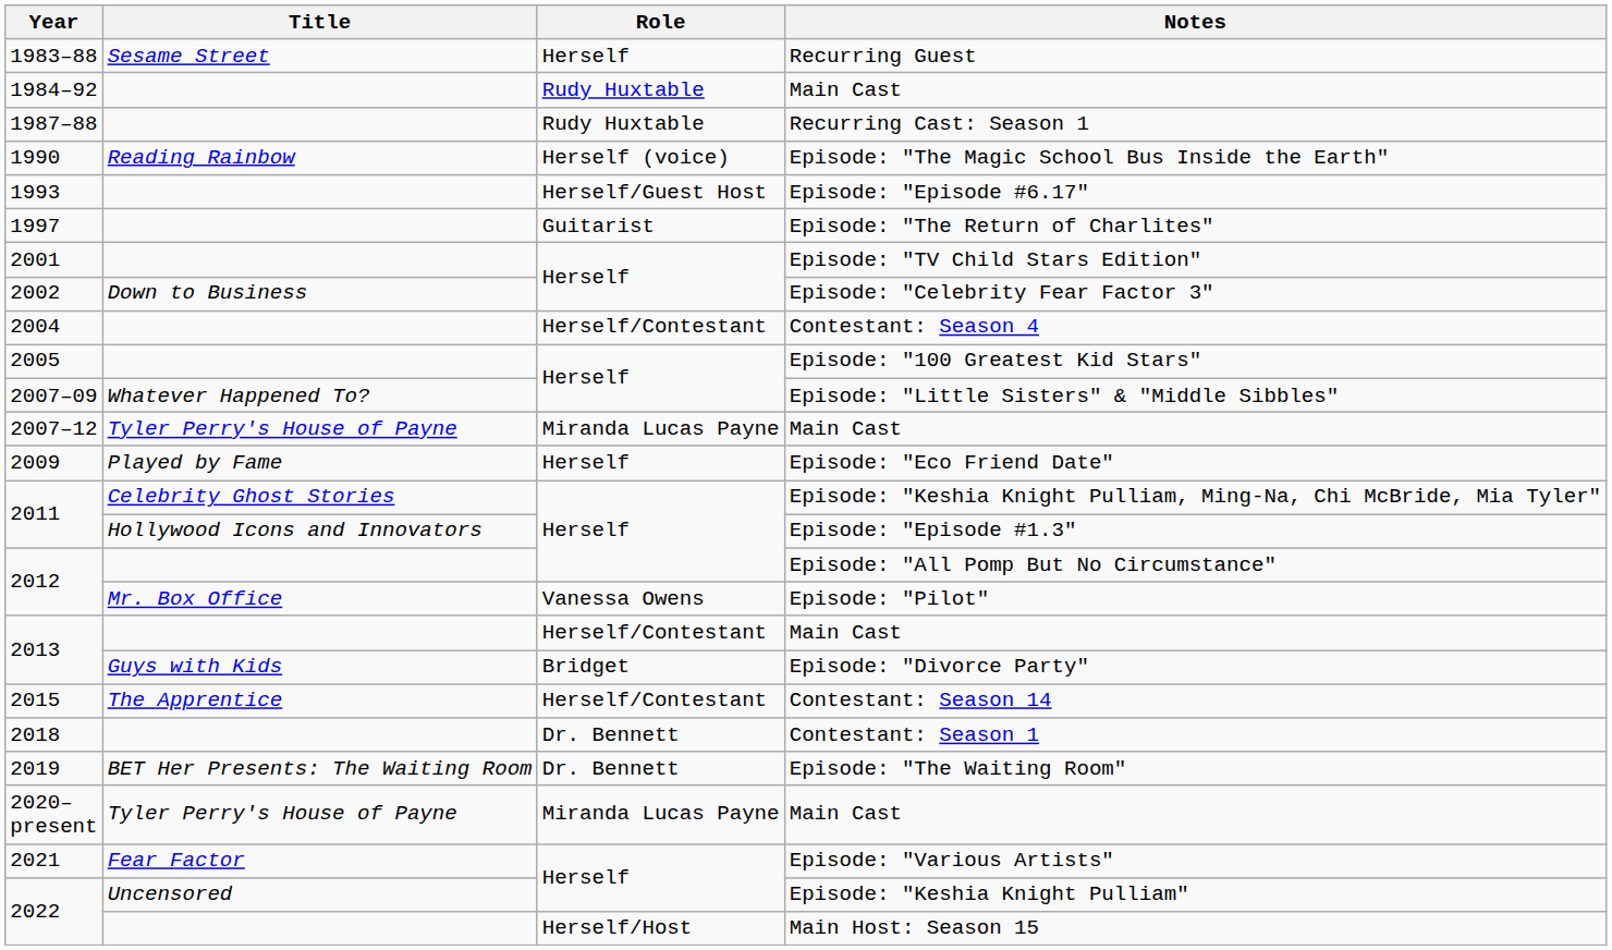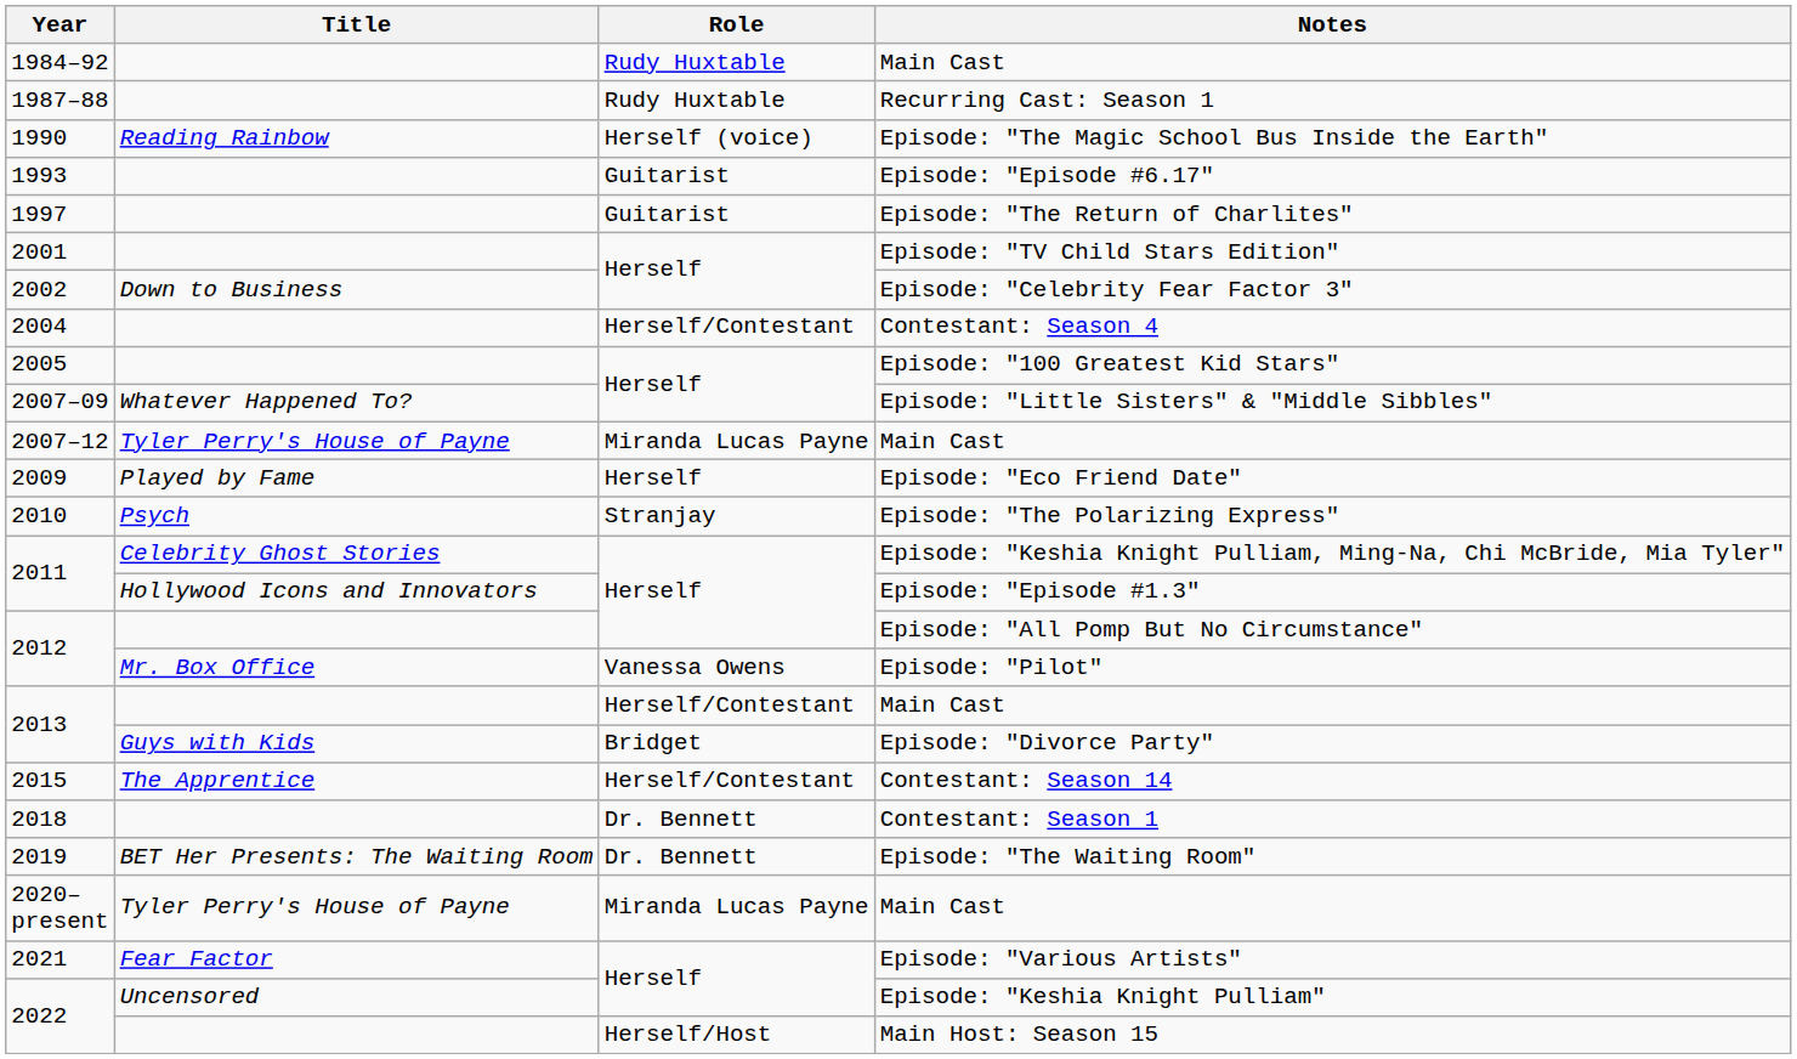- row: 1983–88 | Sesame Street | Herself | Recurring Guest
Episode: "Episode #6.17" | Role: Herself/Guest Host -> Guitarist
+ row: 2010 | Psych | Stranjay | Episode: "The Polarizing Express"
